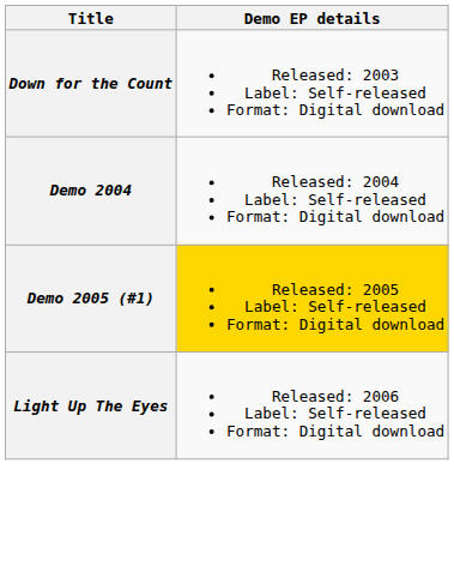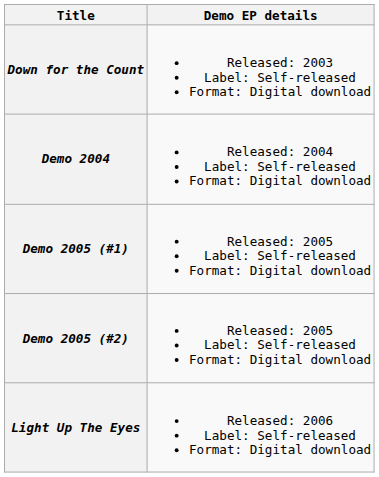Demo 2005 (#1) | Demo EP details: gold background -> no background
+ row: Demo 2005 (#2) | Released: 2005 Label: Self-released Format: Digital download
